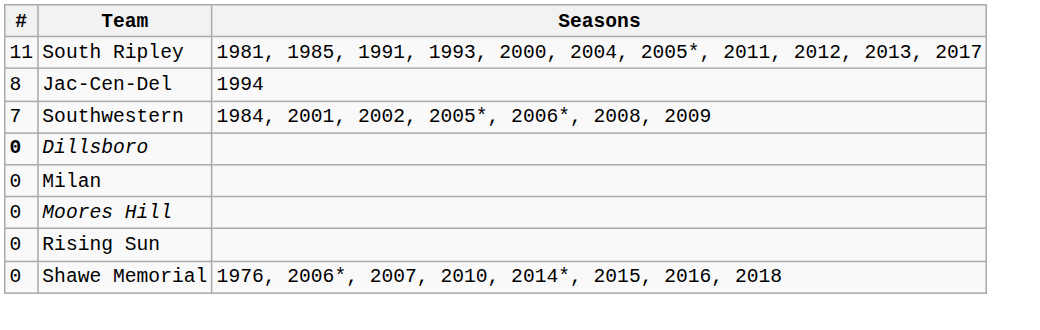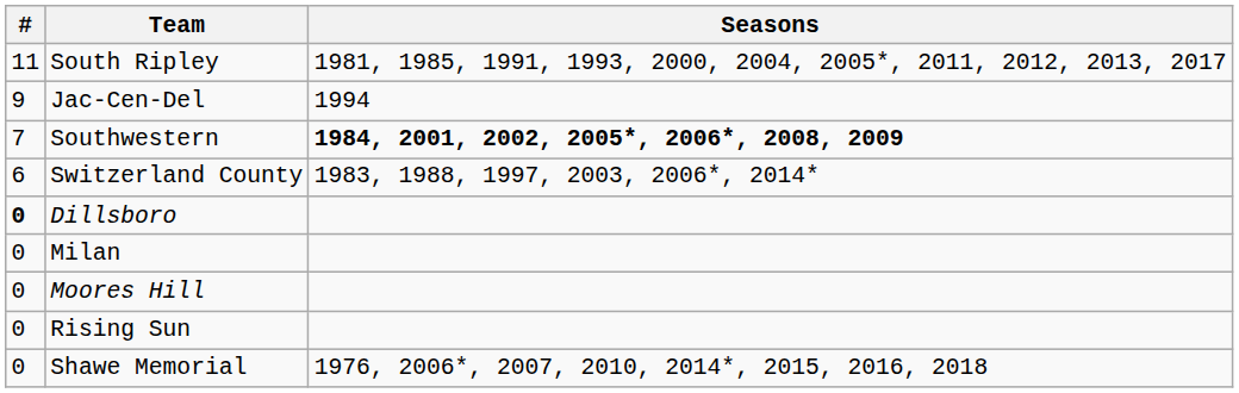Jac-Cen-Del | #: 8 -> 9
Southwestern | Seasons: normal -> bold
+ row: 6 | Switzerland County | 1983, 1988, 1997, 2003, 2006*, 2014*
